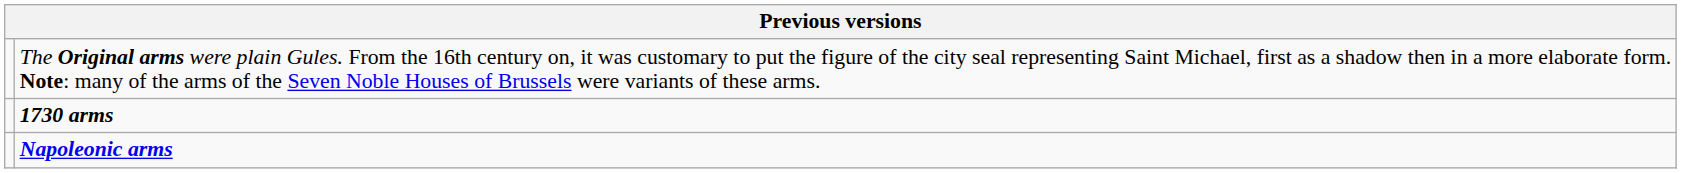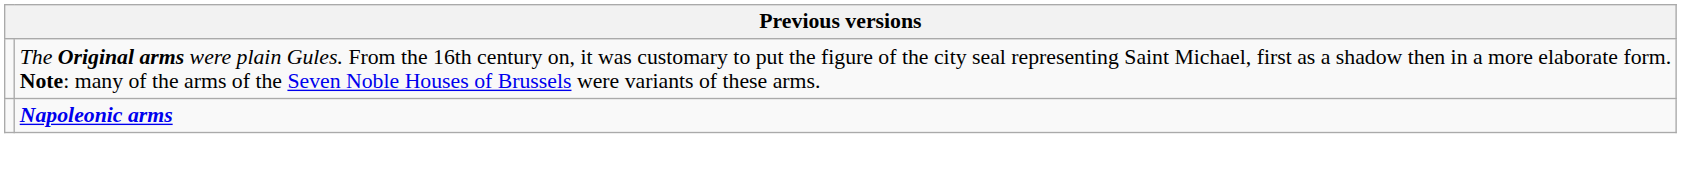- row: 1730 arms
